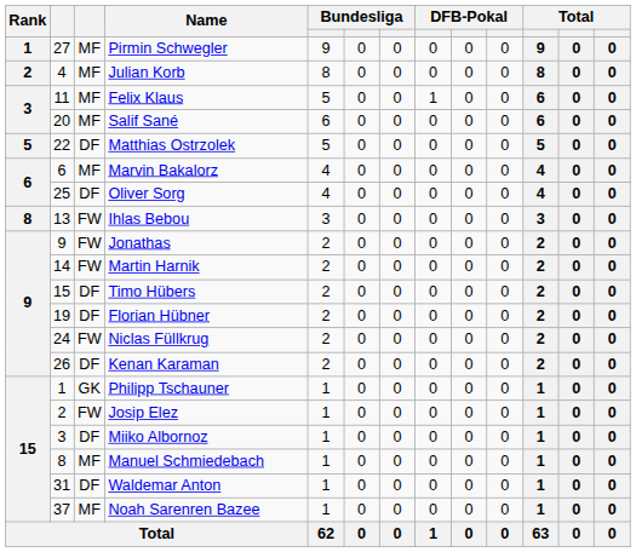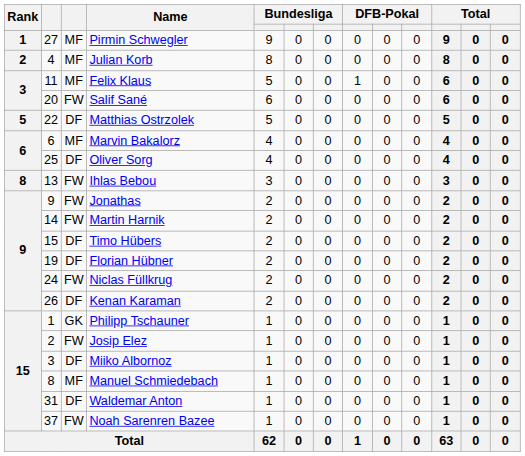Salif Sané | column 3: MF -> FW
Noah Sarenren Bazee | column 3: MF -> FW
